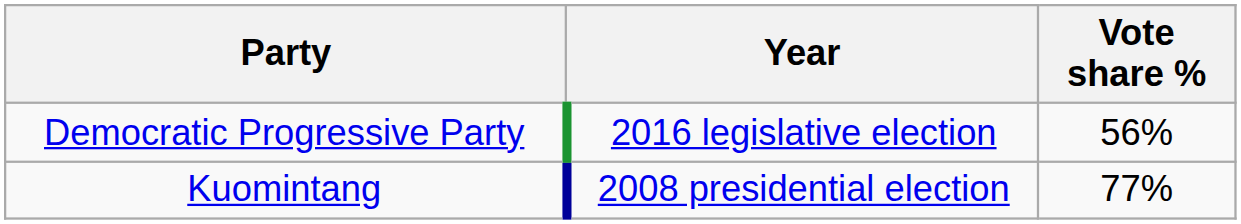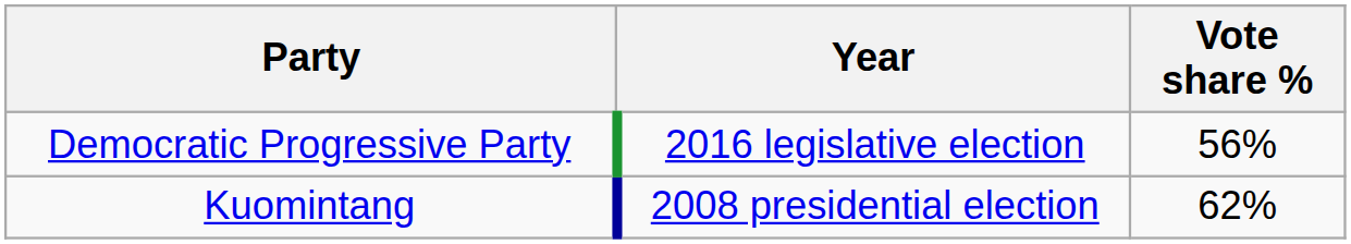Kuomintang | Vote share %: 77% -> 62%
